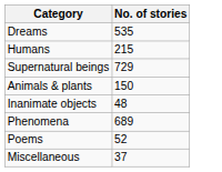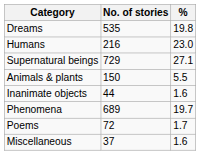+ column: % | 19.8 | 23.0 | 27.1 | 5.5 | 1.6 | 19.7 | 1.7 | 1.6
Humans | No. of stories: 215 -> 216
Inanimate objects | No. of stories: 48 -> 44
Poems | No. of stories: 52 -> 72
